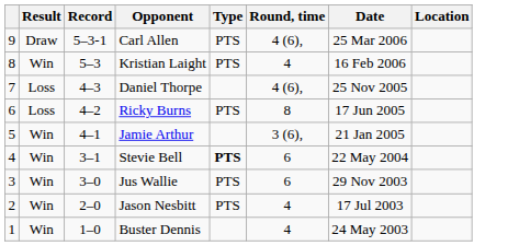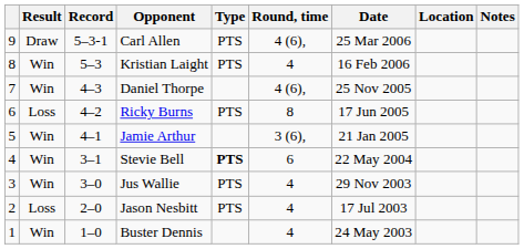+ column: Notes
Daniel Thorpe | Result: Loss -> Win
Jus Wallie | Round, time: 6 -> 4
Jason Nesbitt | Result: Win -> Loss
